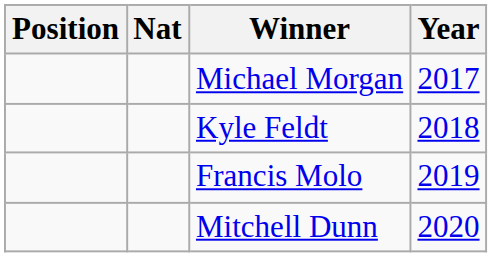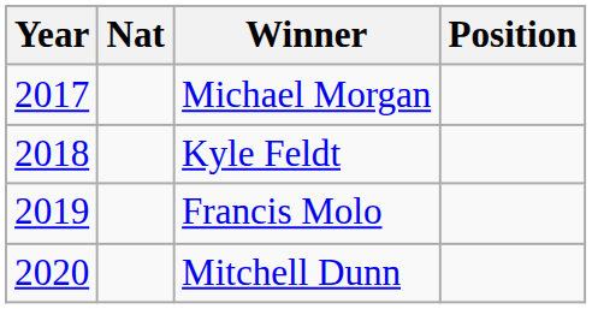columns swapped: Year <-> Position
